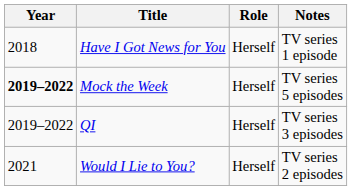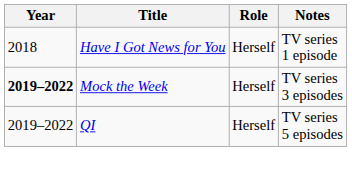Mock the Week | Notes: TV series 5 episodes -> TV series 3 episodes
QI | Notes: TV series 3 episodes -> TV series 5 episodes
- row: 2021 | Would I Lie to You? | Herself | TV series 2 episodes
